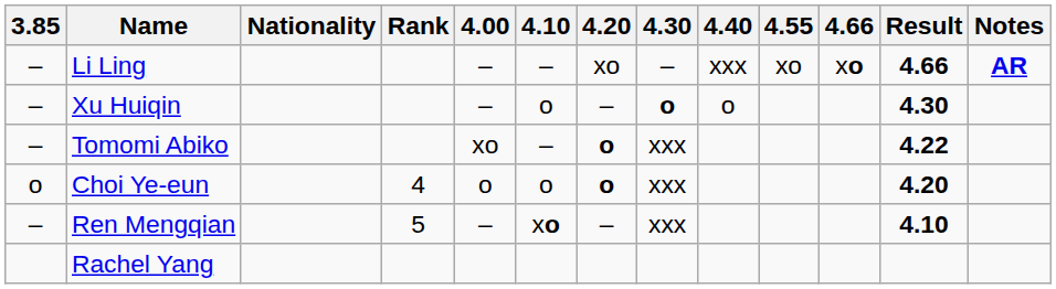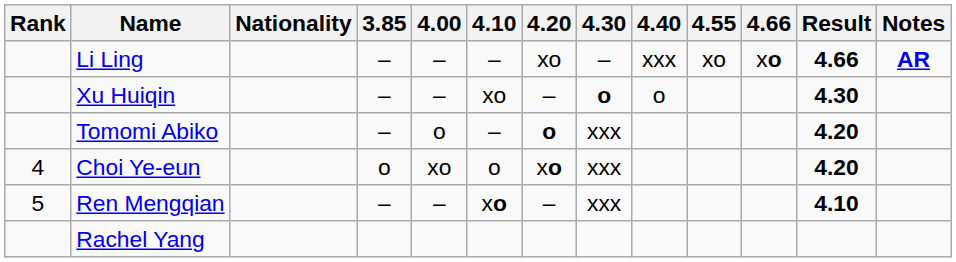columns swapped: Rank <-> 3.85
Xu Huiqin | 4.10: o -> xo
Tomomi Abiko | 4.00: xo -> o
Tomomi Abiko | Result: 4.22 -> 4.20
Choi Ye-eun | 4.00: o -> xo
Choi Ye-eun | 4.20: o -> xo
